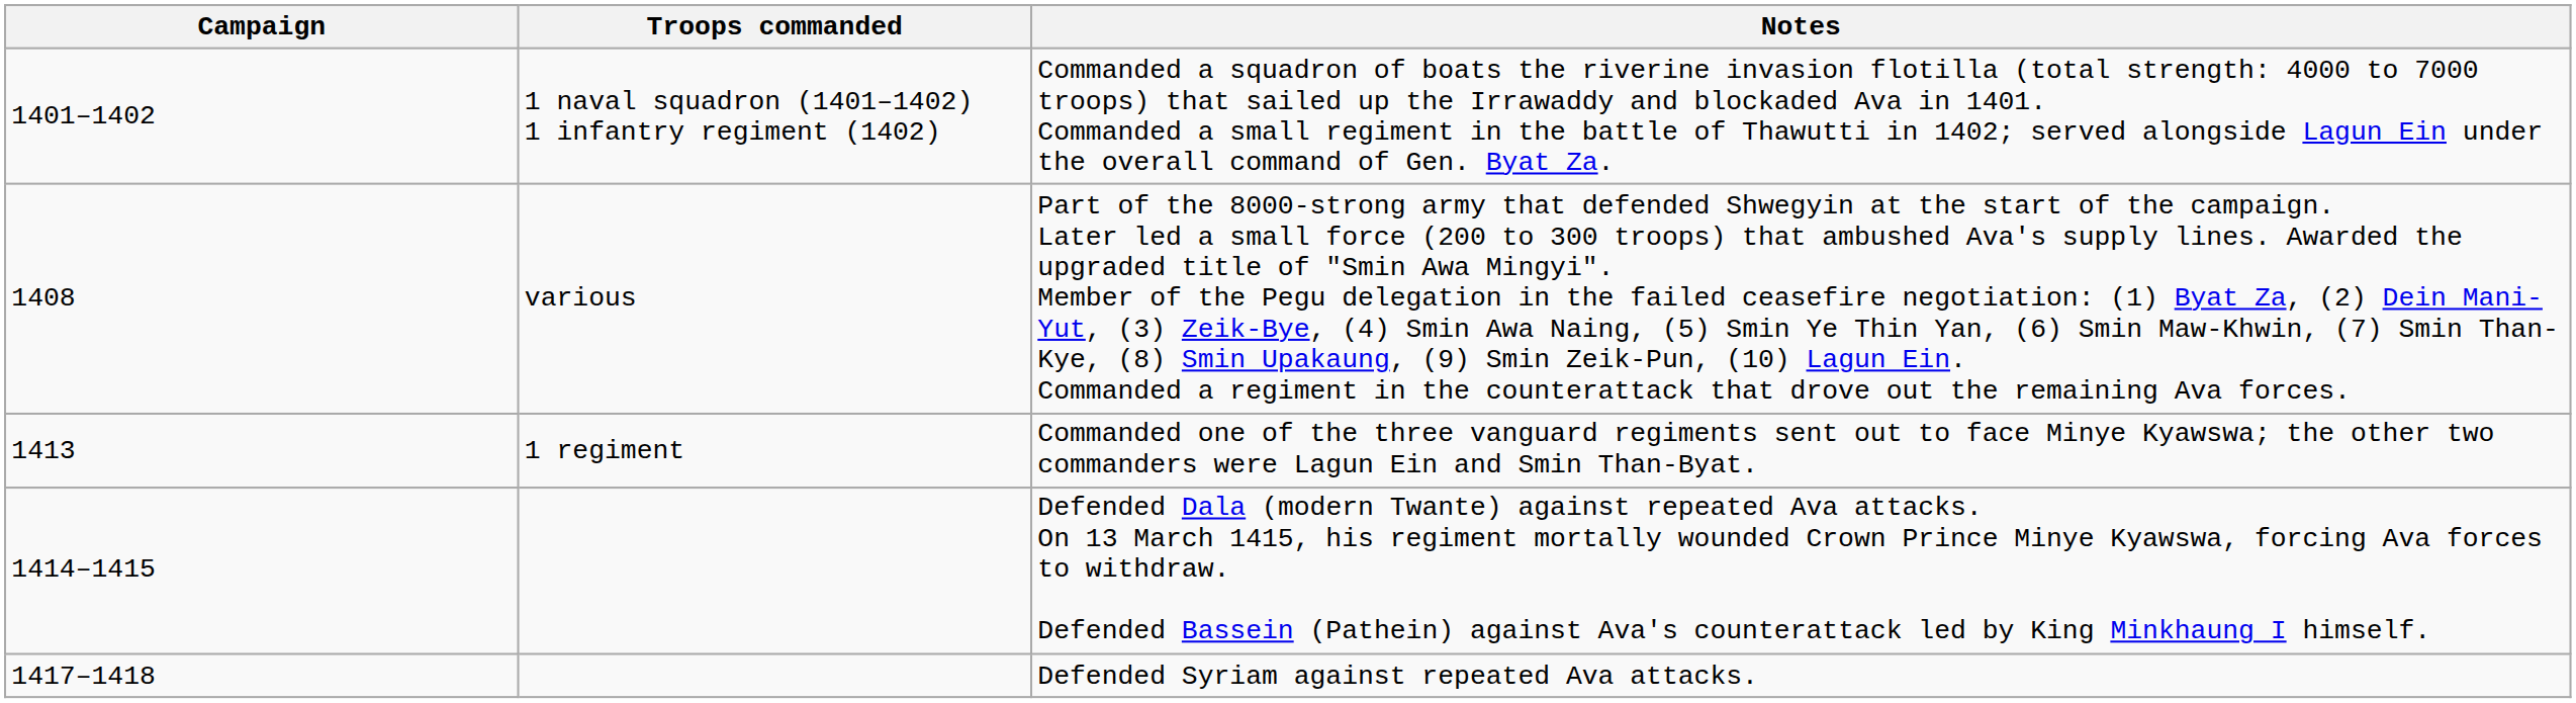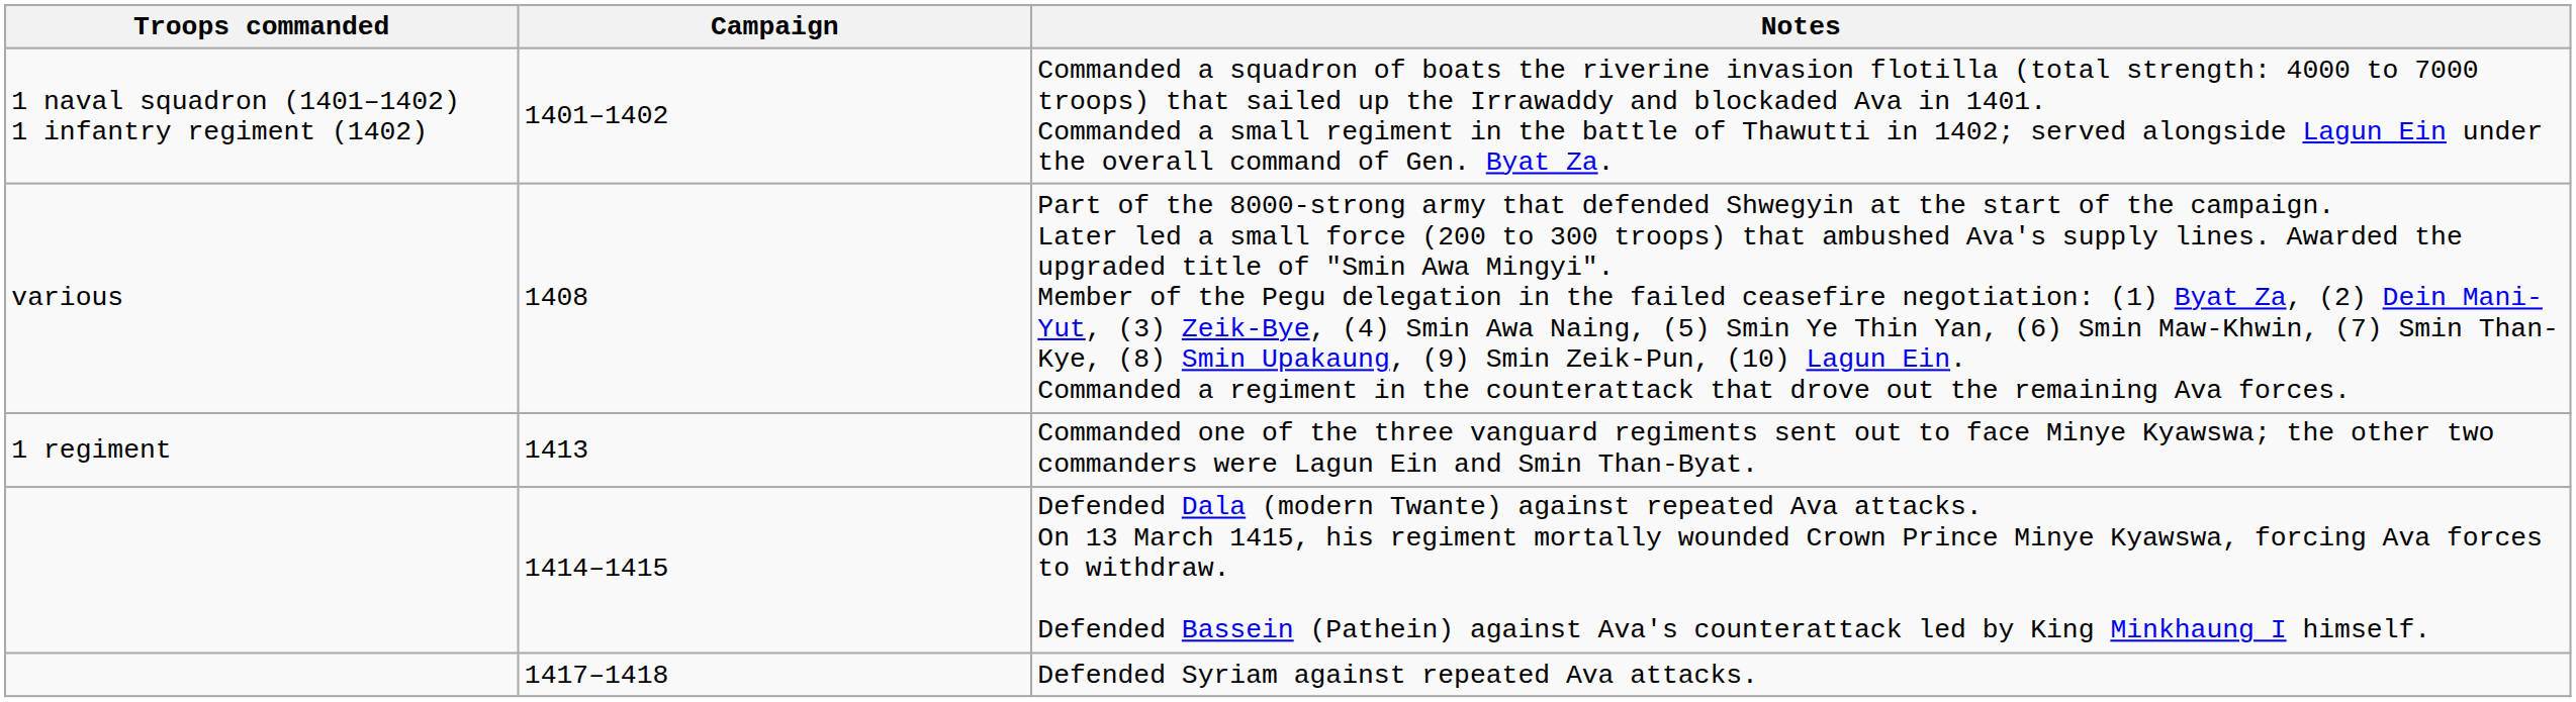columns swapped: Campaign <-> Troops commanded
